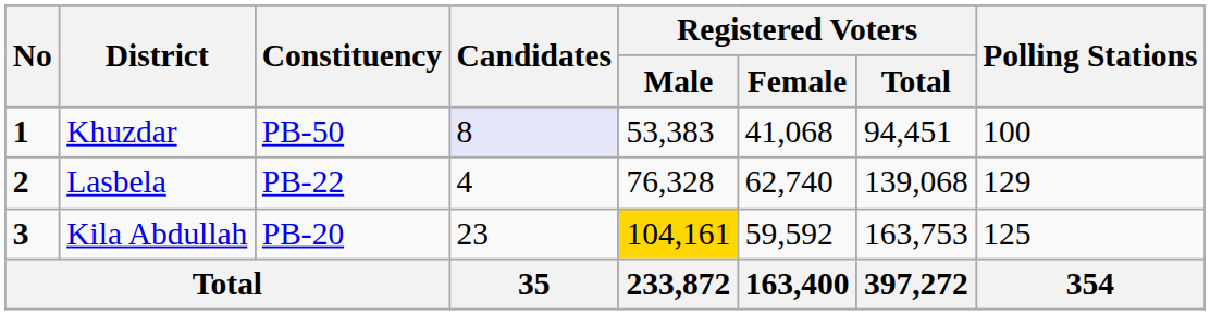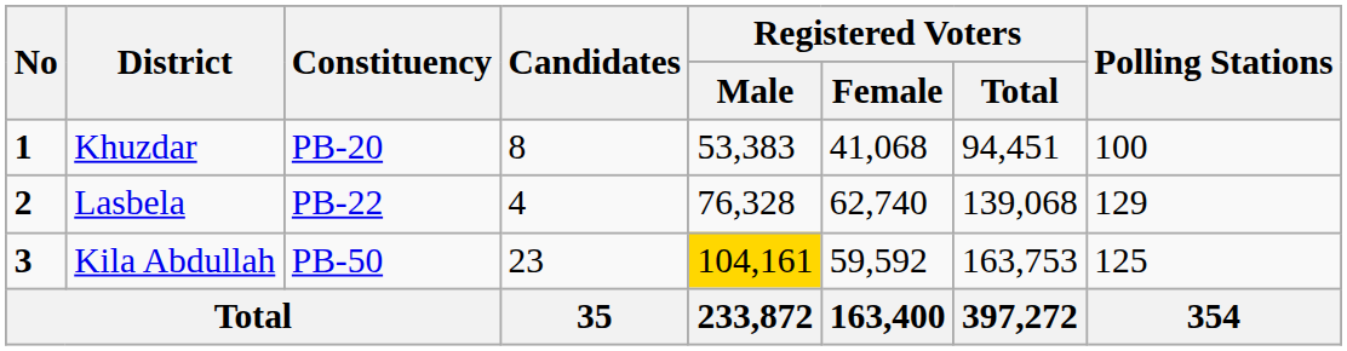Khuzdar | Constituency: PB-50 -> PB-20
Khuzdar | Candidates: lavender background -> no background
Kila Abdullah | Constituency: PB-20 -> PB-50
